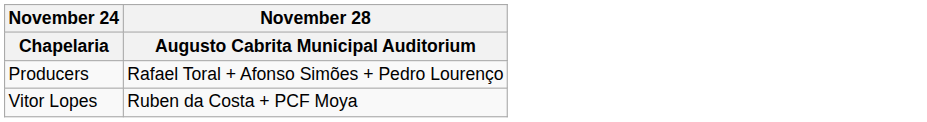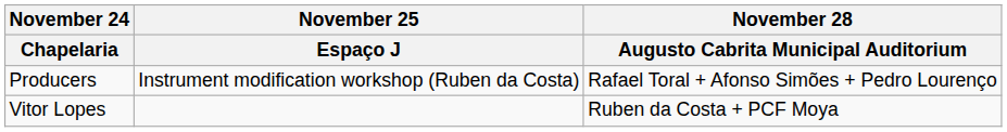+ column: November 25 | Espaço J | Instrument modification workshop (Ruben da Costa)
